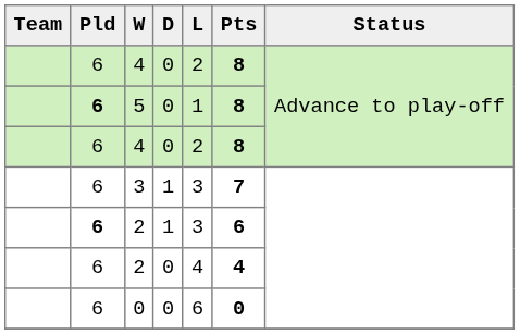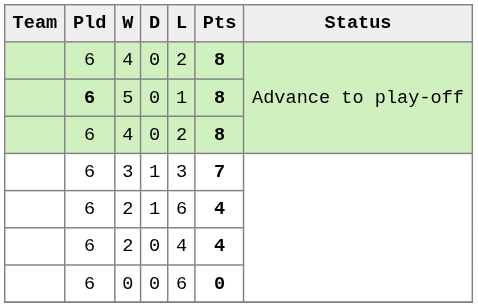2 / 1 | Pld: bold -> normal
2 / 1 | L: 3 -> 6
2 / 1 | Pts: 6 -> 4
